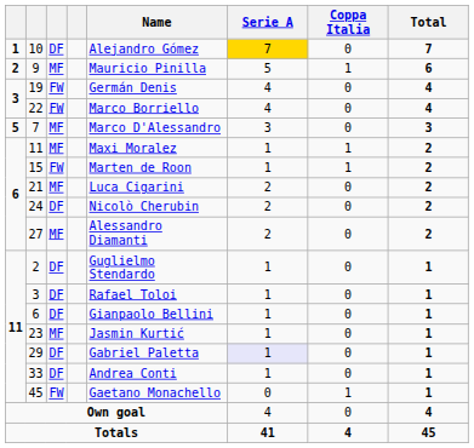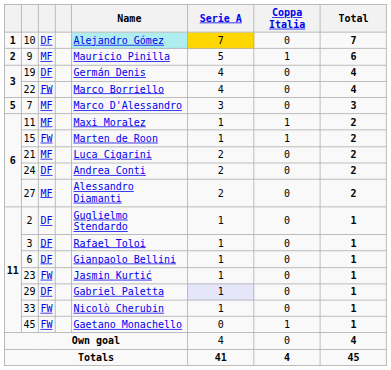10 | Name: no background -> paleturquoise background
19 | column 3: FW -> DF
24 | Name: Nicolò Cherubin -> Andrea Conti
23 | column 3: MF -> FW
33 | column 3: DF -> FW
33 | Name: Andrea Conti -> Nicolò Cherubin
